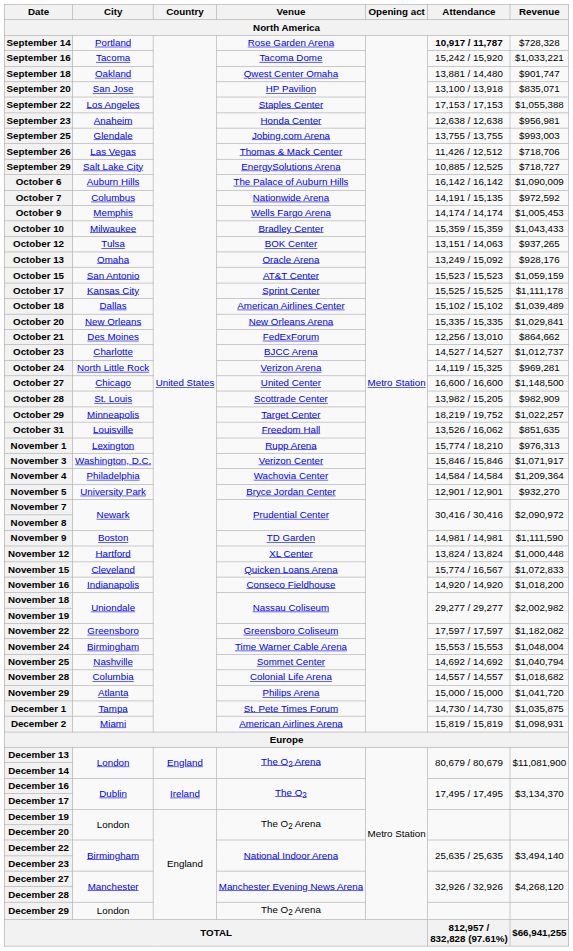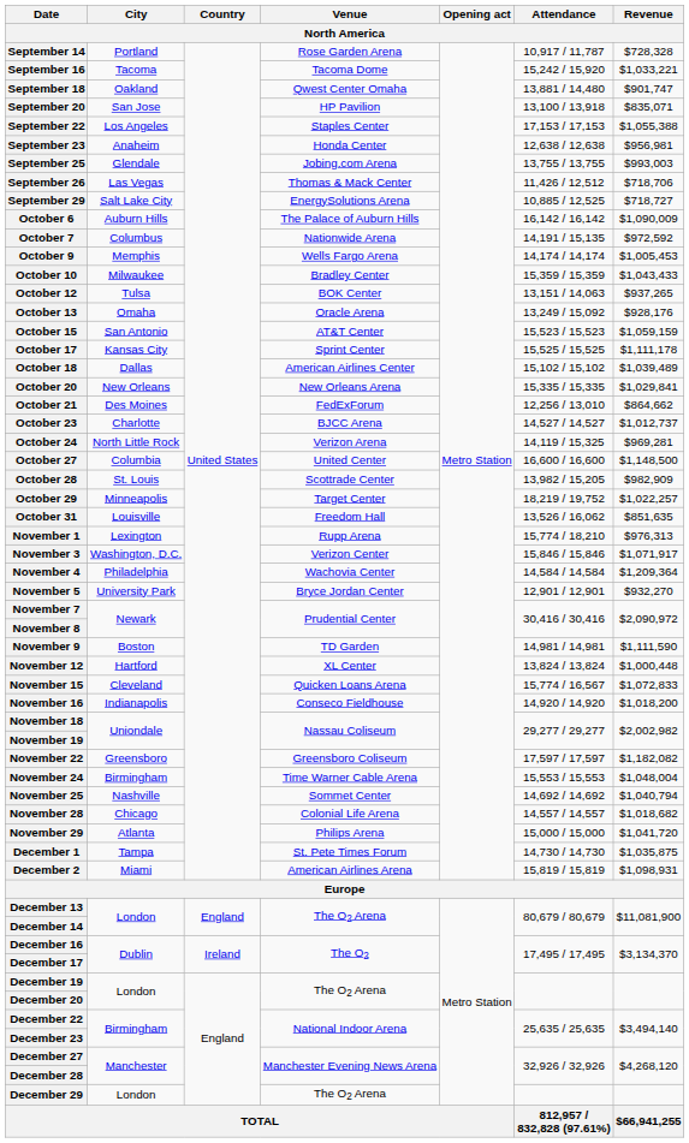September 14 | Attendance: bold -> normal
October 27 | City: Chicago -> Columbia
November 28 | City: Columbia -> Chicago
